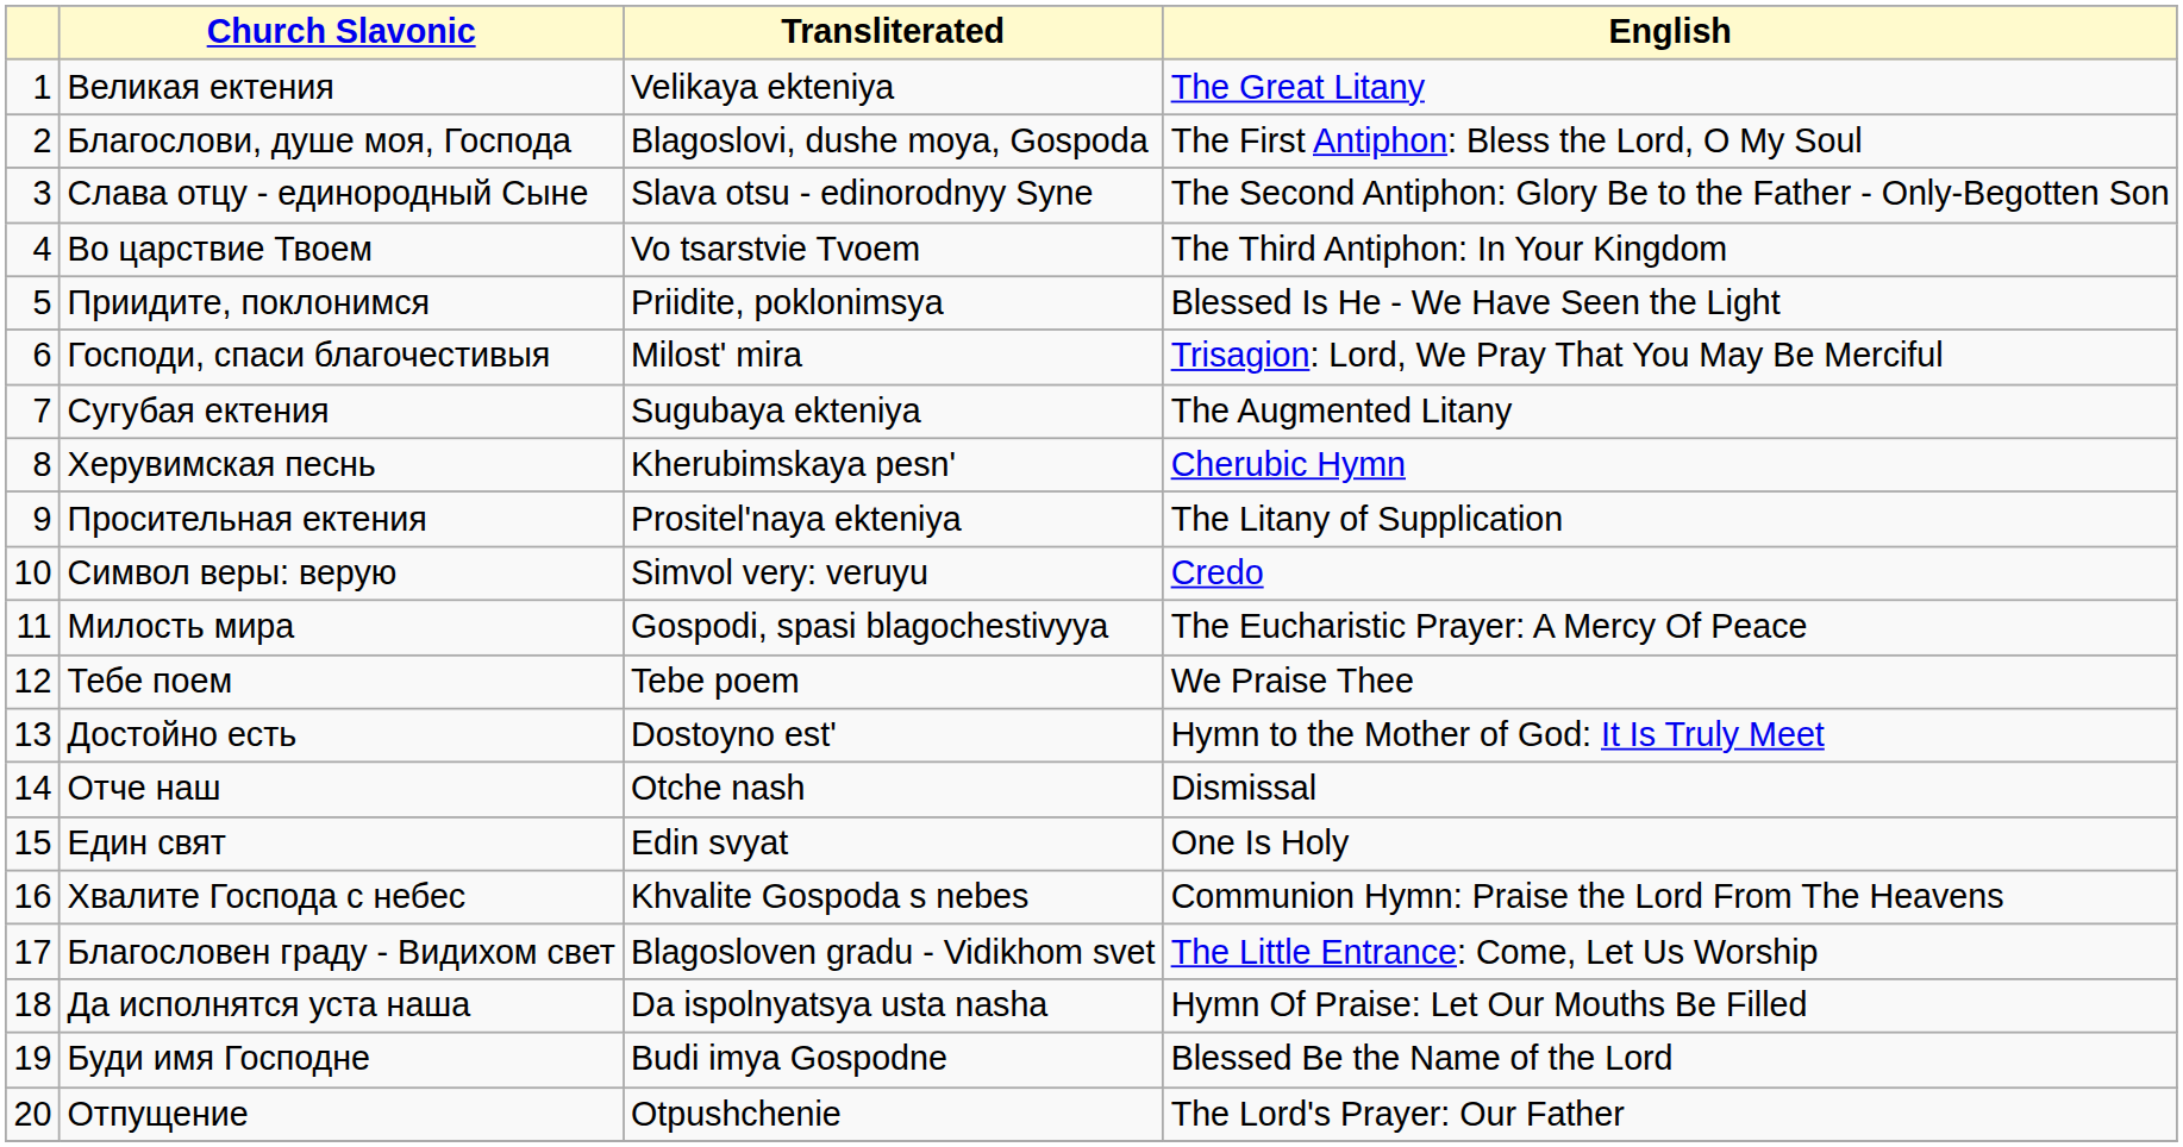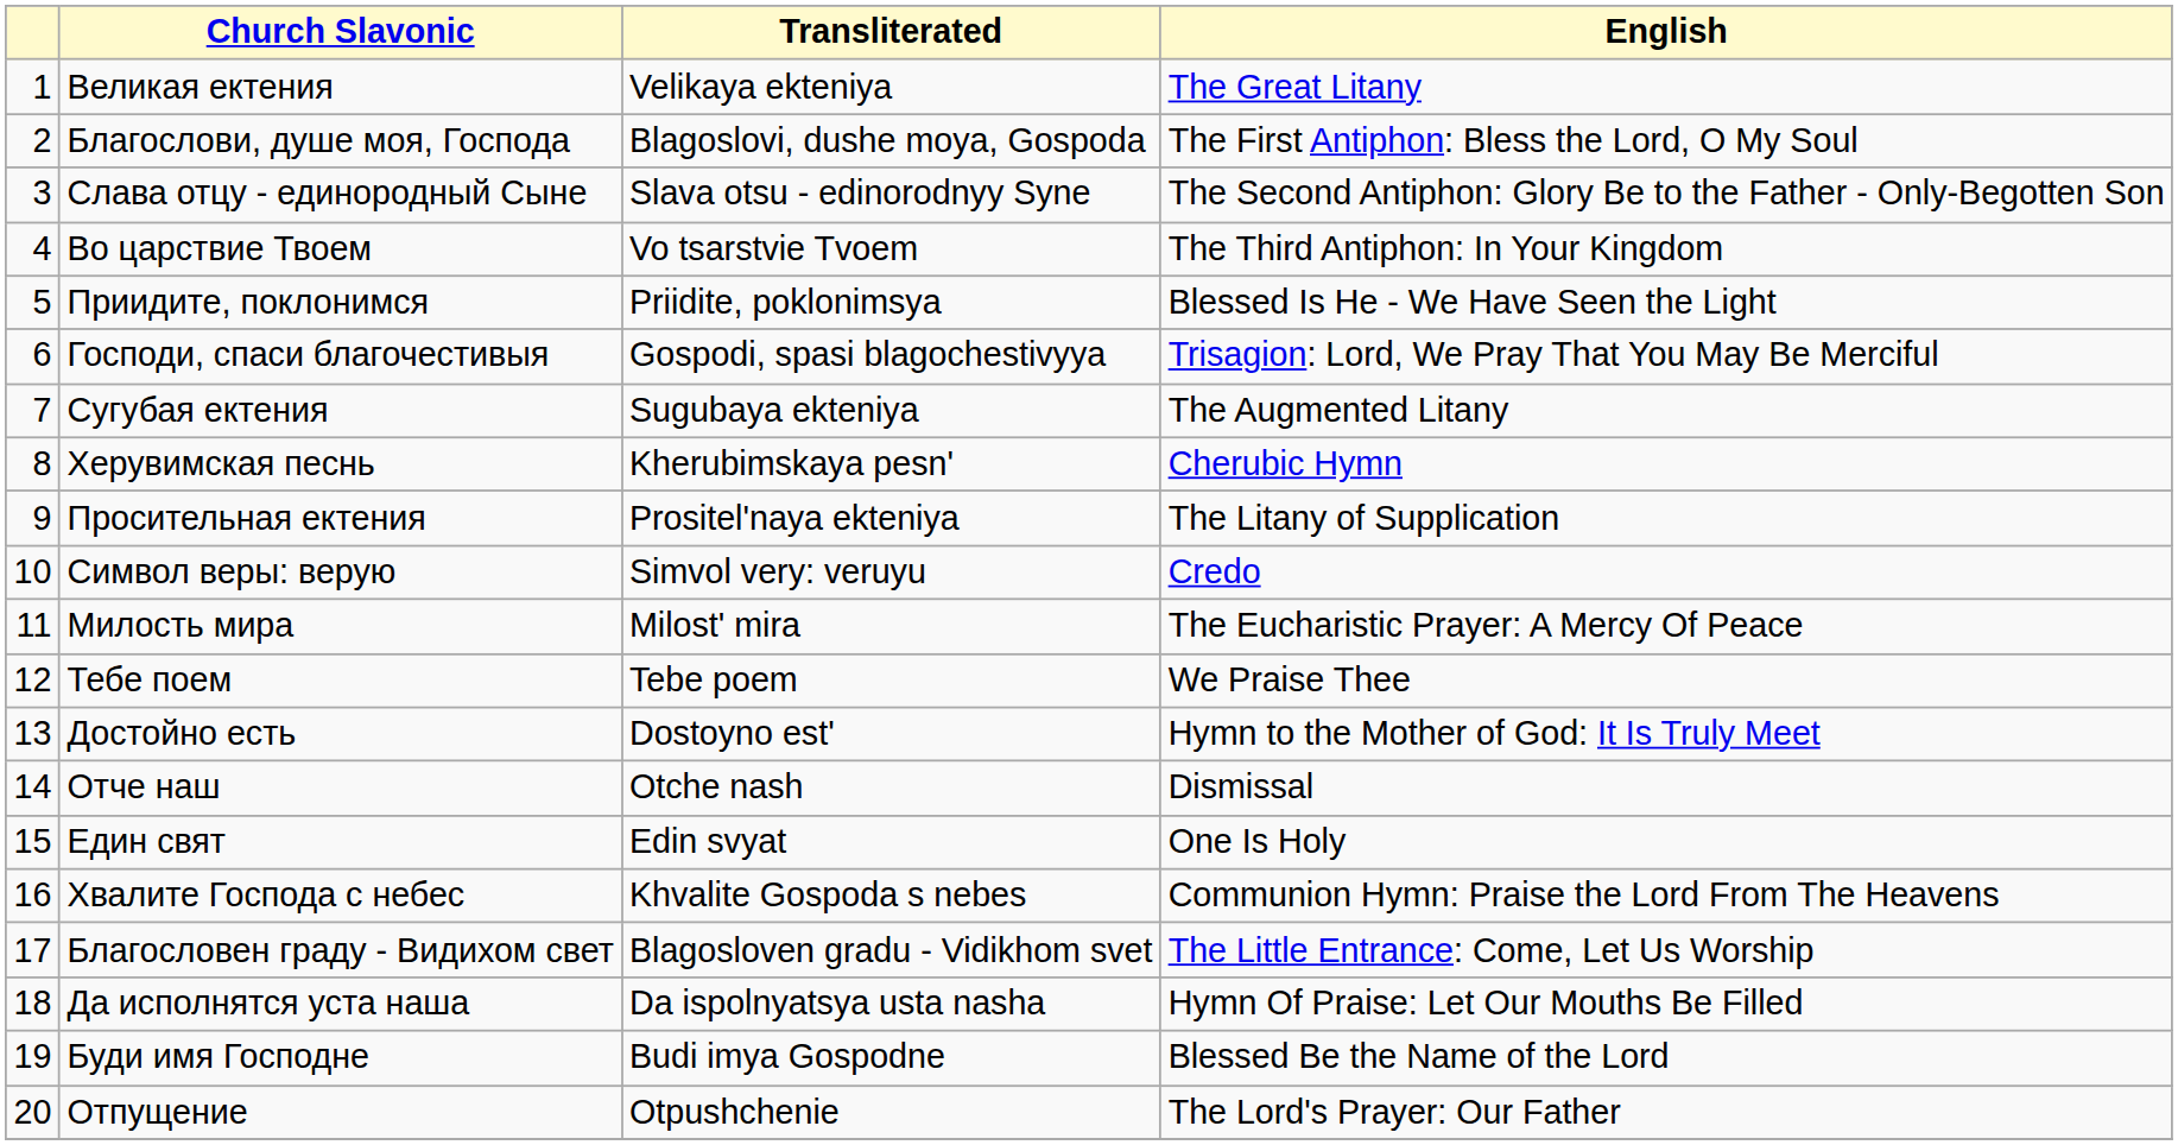Господи, спаси благочестивыя | Transliterated: Milost' mira -> Gospodi, spasi blagochestivyya
Милость мира | Transliterated: Gospodi, spasi blagochestivyya -> Milost' mira
